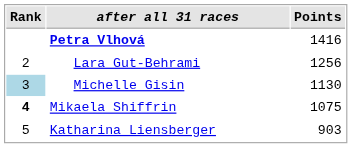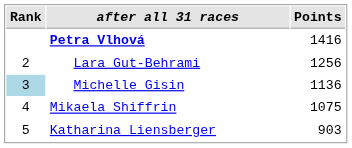Michelle Gisin | Points: 1130 -> 1136
Mikaela Shiffrin | Rank: bold -> normal
